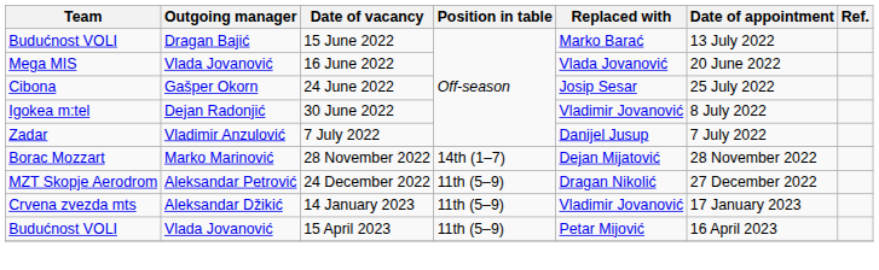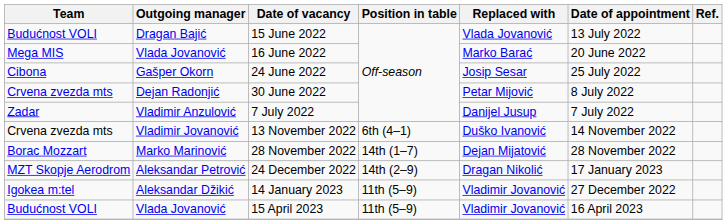15 June 2022 | Replaced with: Marko Barać -> Vlada Jovanović
16 June 2022 | Replaced with: Vlada Jovanović -> Marko Barać
30 June 2022 | Team: Igokea m:tel -> Crvena zvezda mts
30 June 2022 | Replaced with: Vladimir Jovanović -> Petar Mijović
+ row: Crvena zvezda mts | Vladimir Jovanović | 13 November 2022 | 6th (4–1) | Duško Ivanović | 14 November 2022
24 December 2022 | Position in table: 11th (5–9) -> 14th (2–9)
24 December 2022 | Date of appointment: 27 December 2022 -> 17 January 2023
14 January 2023 | Team: Crvena zvezda mts -> Igokea m:tel
14 January 2023 | Date of appointment: 17 January 2023 -> 27 December 2022
15 April 2023 | Replaced with: Petar Mijović -> Vladimir Jovanović
